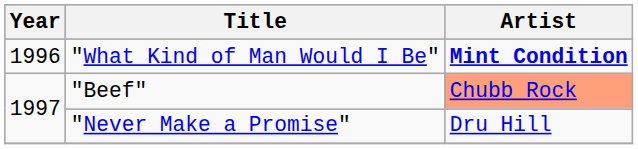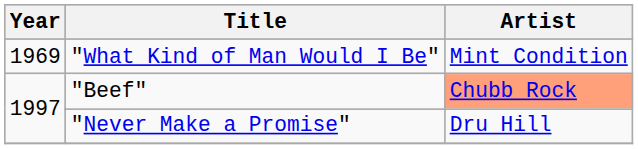"What Kind of Man Would I Be" | Year: 1996 -> 1969
"What Kind of Man Would I Be" | Artist: bold -> normal
